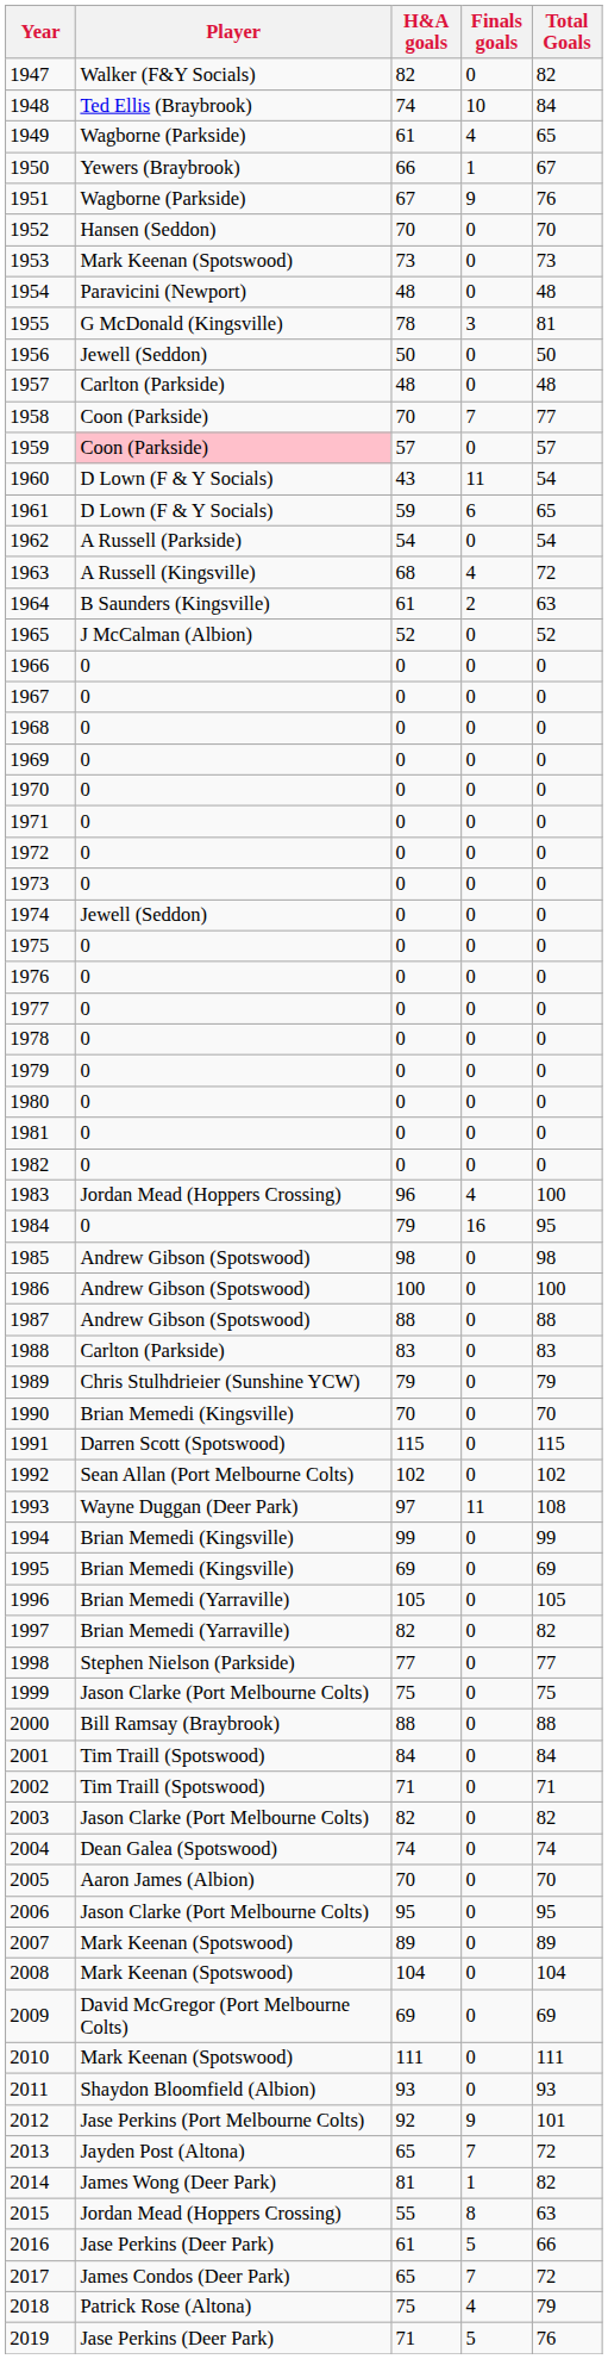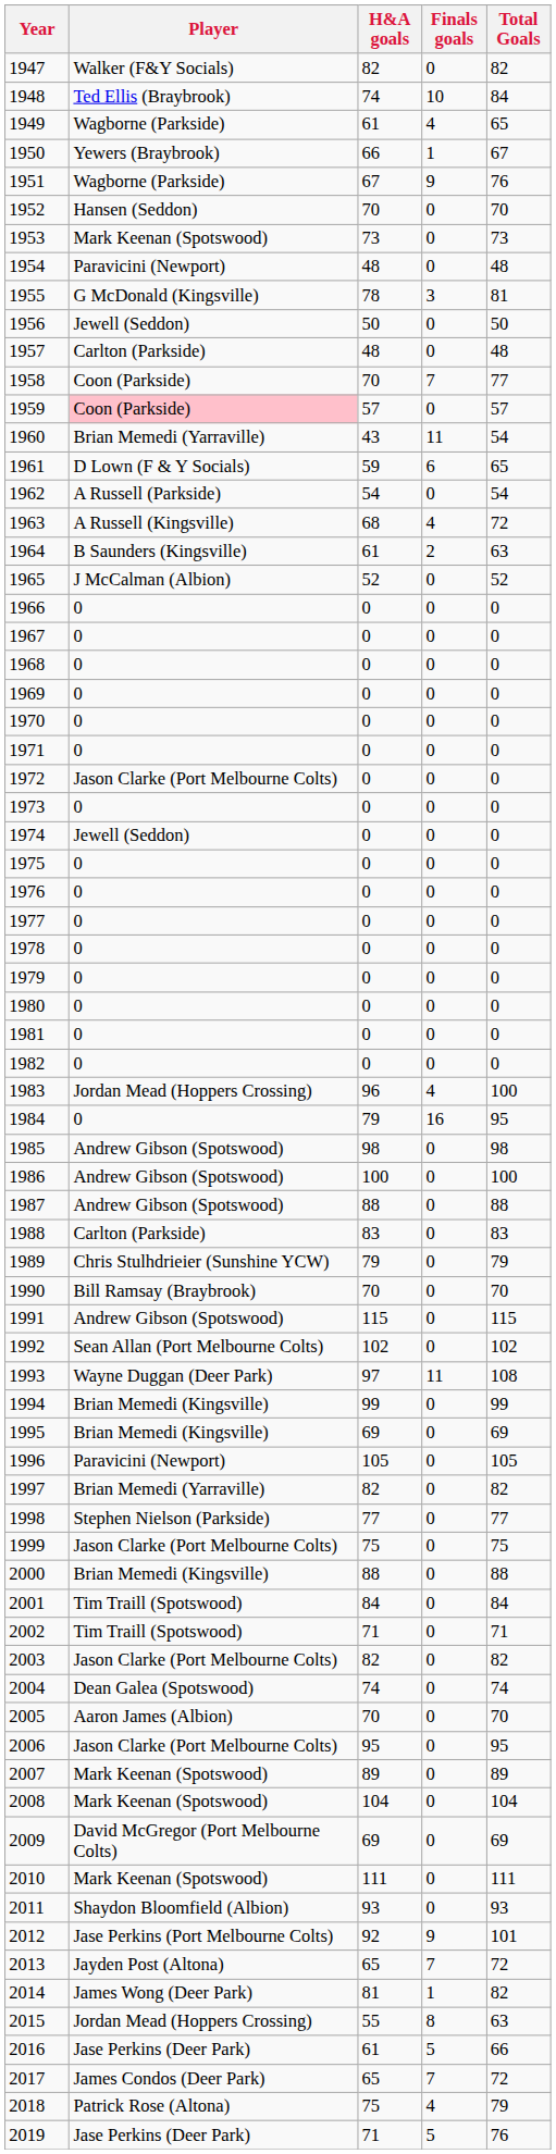1960 | Player: D Lown (F & Y Socials) -> Brian Memedi (Yarraville)
1972 | Player: 0 -> Jason Clarke (Port Melbourne Colts)
1990 | Player: Brian Memedi (Kingsville) -> Bill Ramsay (Braybrook)
1991 | Player: Darren Scott (Spotswood) -> Andrew Gibson (Spotswood)
1996 | Player: Brian Memedi (Yarraville) -> Paravicini (Newport)
2000 | Player: Bill Ramsay (Braybrook) -> Brian Memedi (Kingsville)
